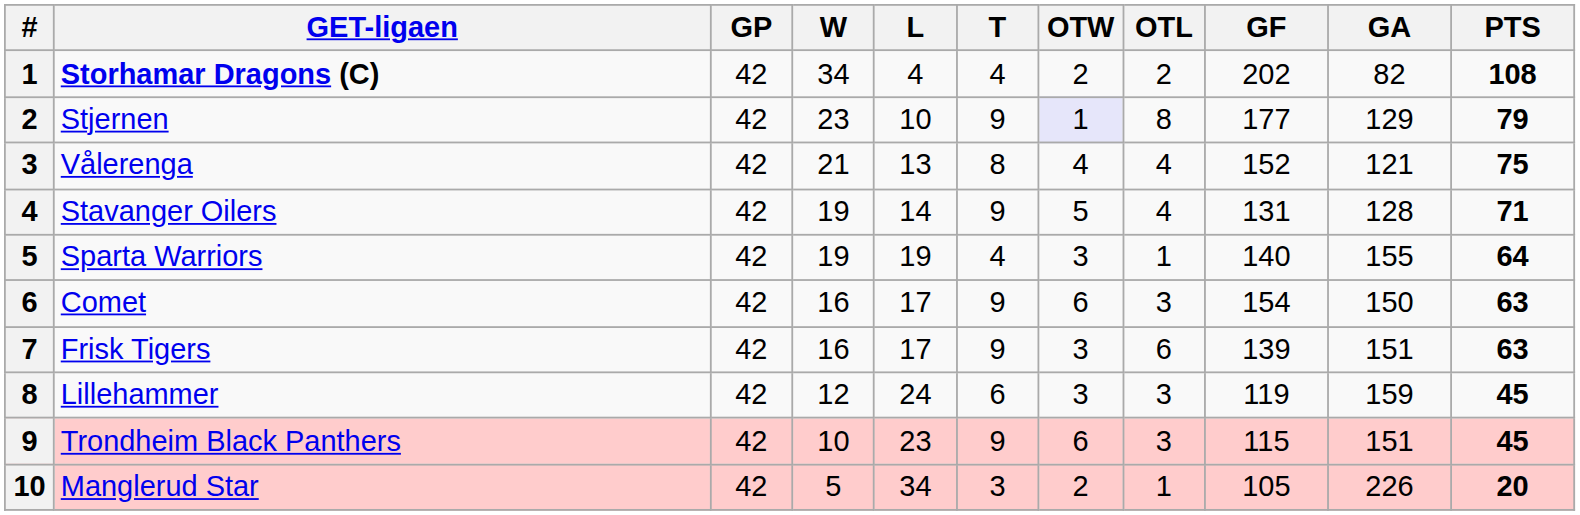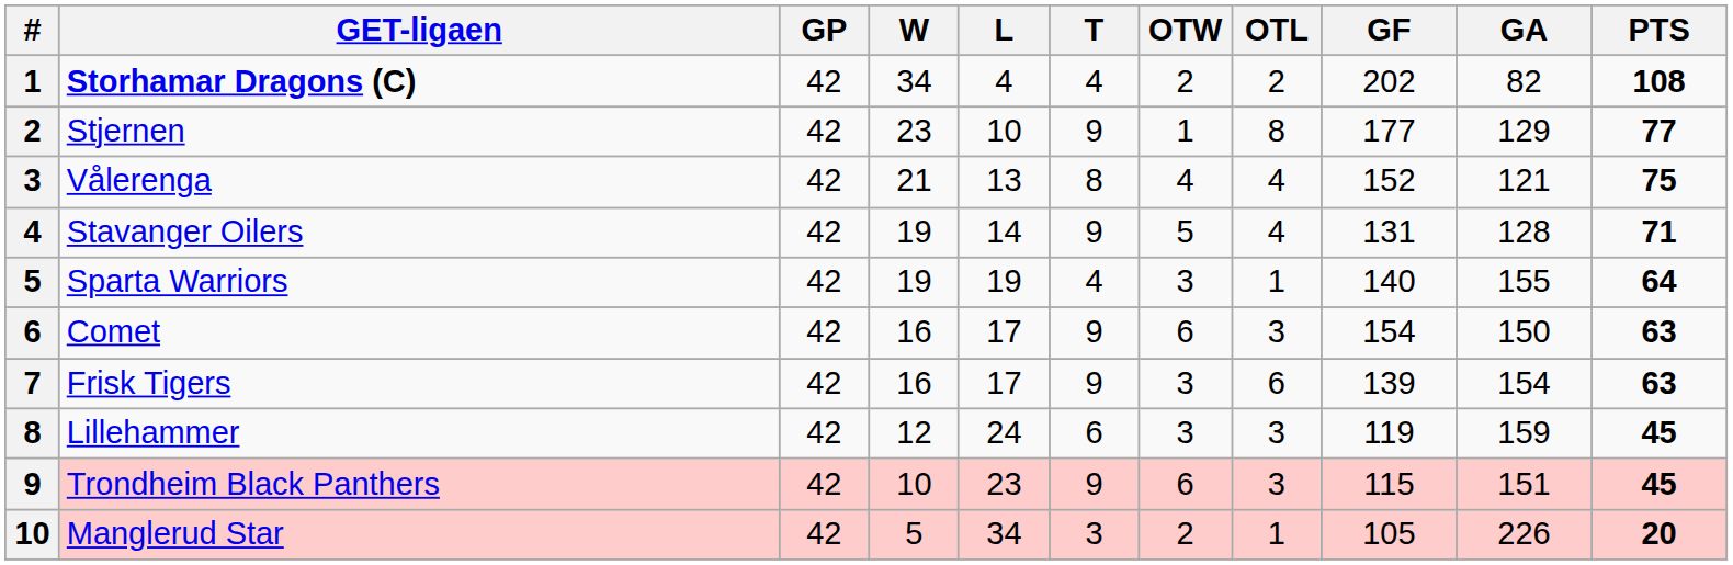Stjernen | OTW: lavender background -> no background
Stjernen | PTS: 79 -> 77
Frisk Tigers | GA: 151 -> 154
